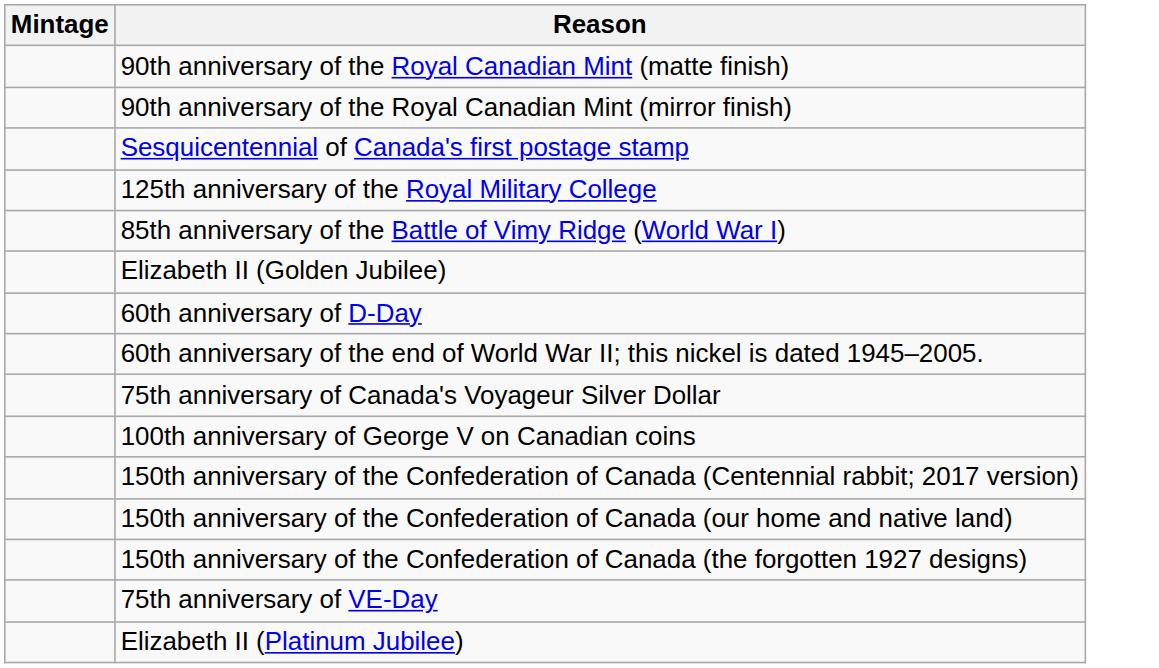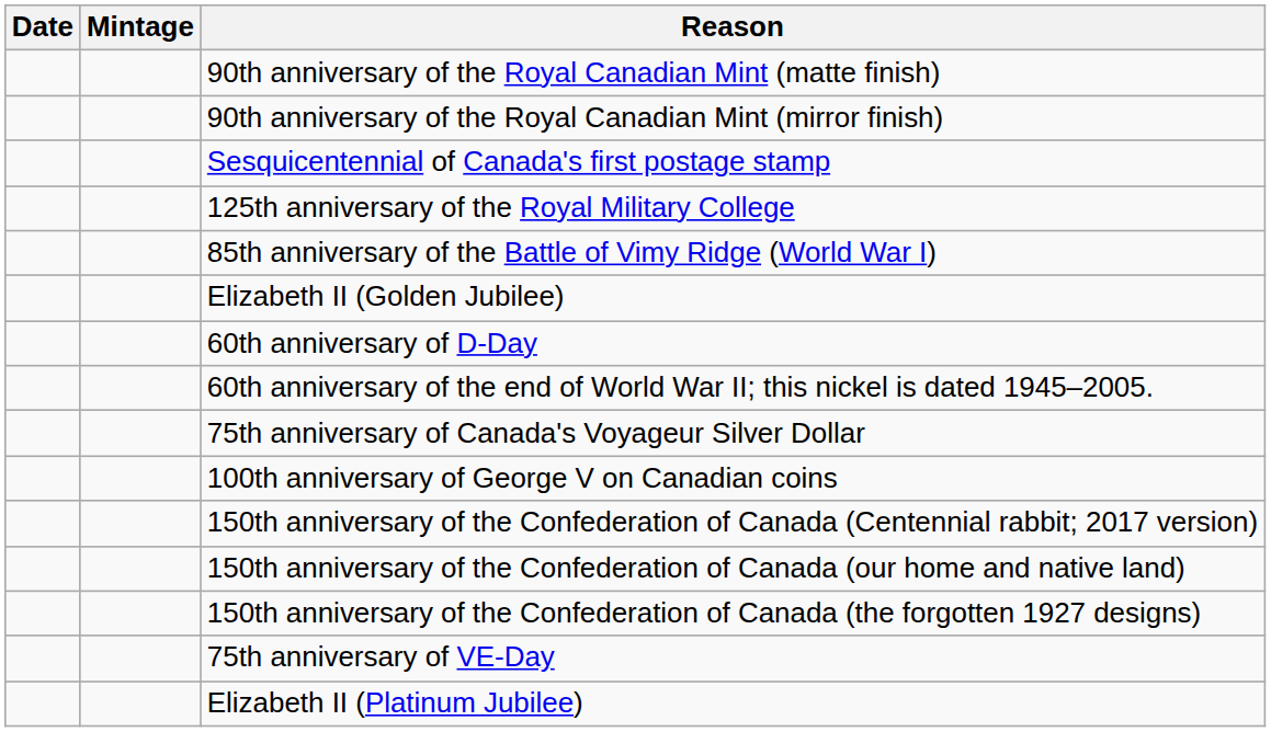+ column: Date
